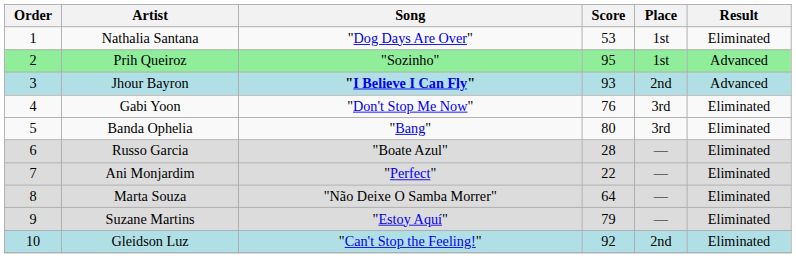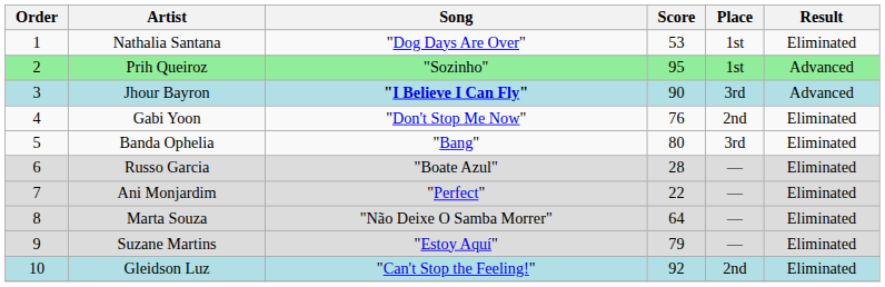Jhour Bayron | Score: 93 -> 90
Jhour Bayron | Place: 2nd -> 3rd
Gabi Yoon | Place: 3rd -> 2nd
